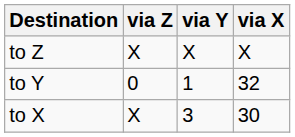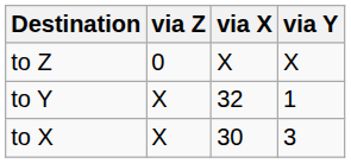columns swapped: via Y <-> via X
to Z | via Z: X -> 0
to Y | via Z: 0 -> X
